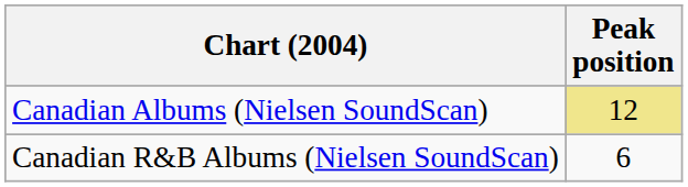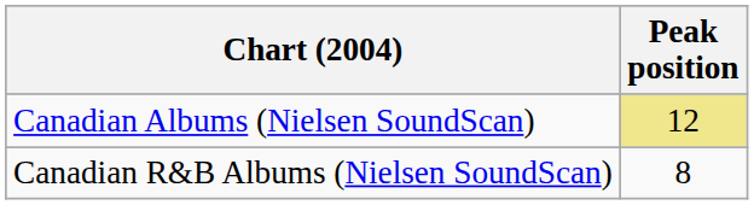Canadian R&B Albums (Nielsen SoundScan) | Peak position: 6 -> 8
